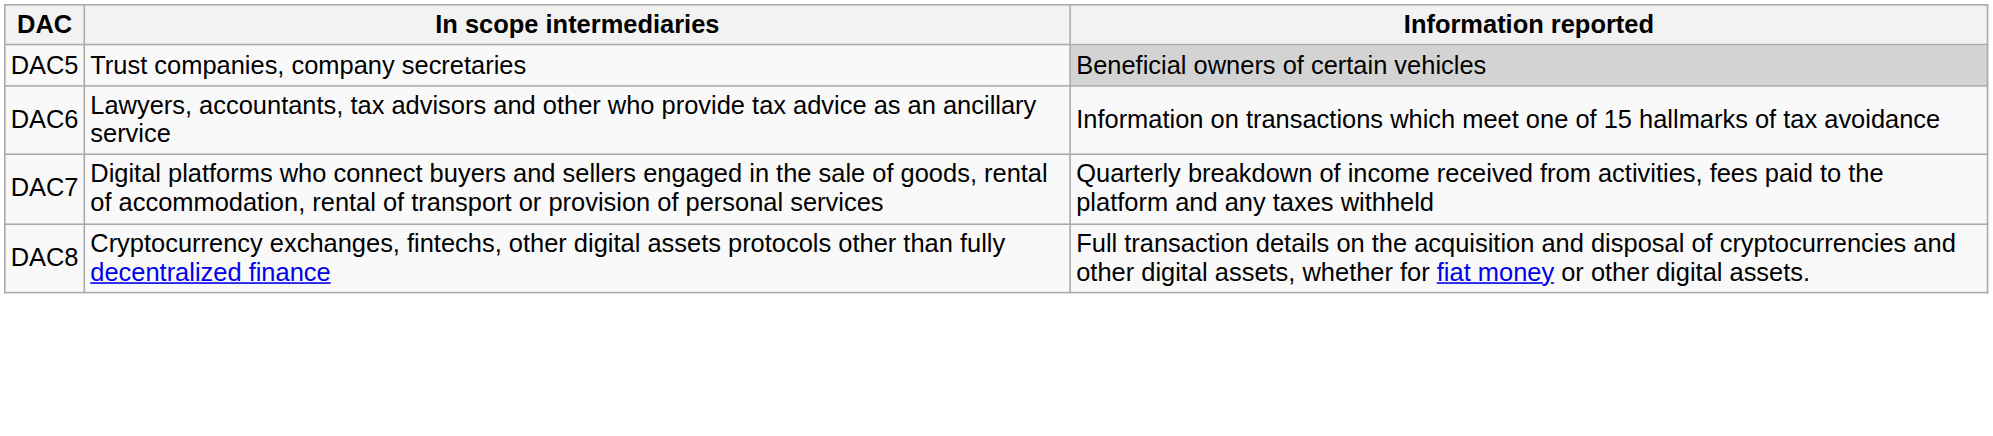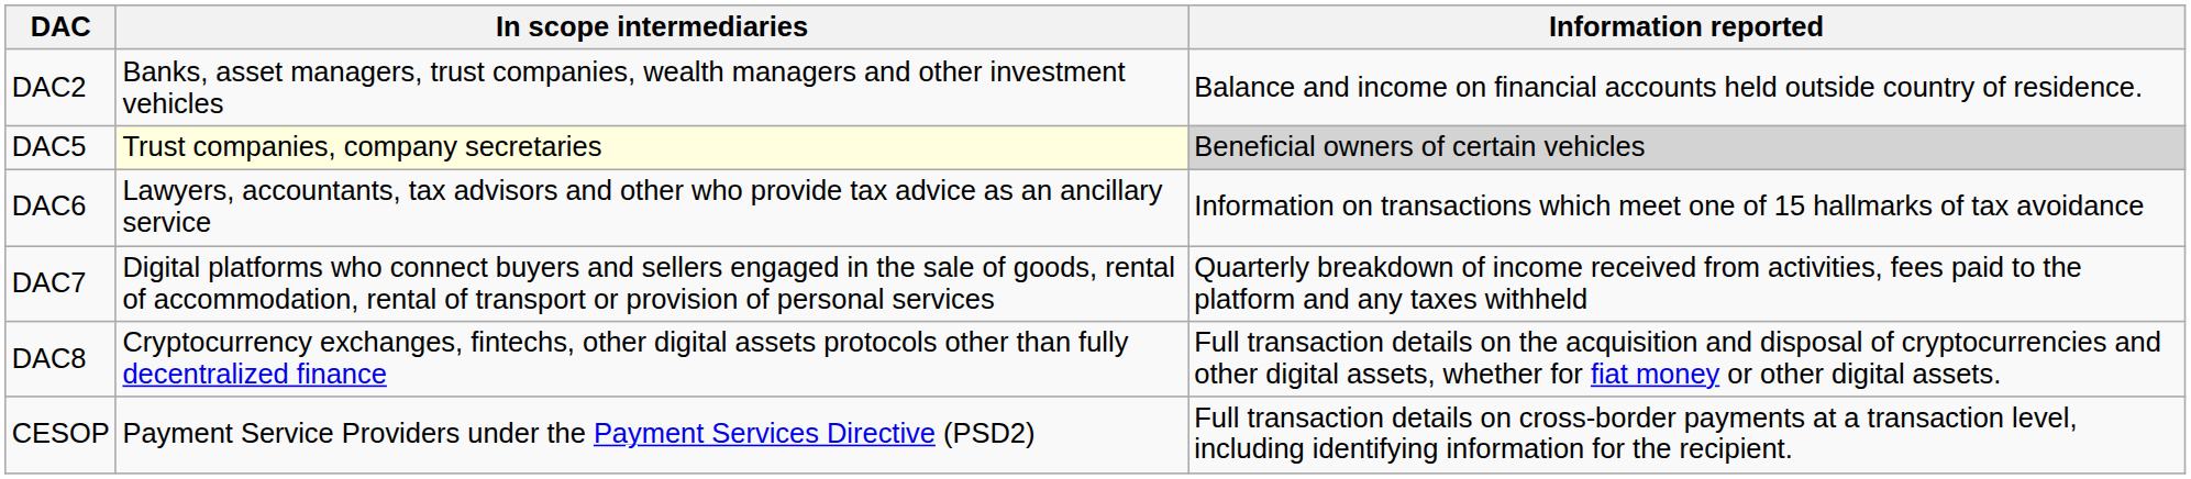+ row: DAC2 | Banks, asset managers, trust companies, wealth managers and other investment vehicles | Balance and income on financial accounts held outside country of residence.
DAC5 | In scope intermediaries: no background -> lightyellow background
+ row: CESOP | Payment Service Providers under the Payment Services Directive (PSD2) | Full transaction details on cross-border payments at a transaction level, including identifying information for the recipient.
